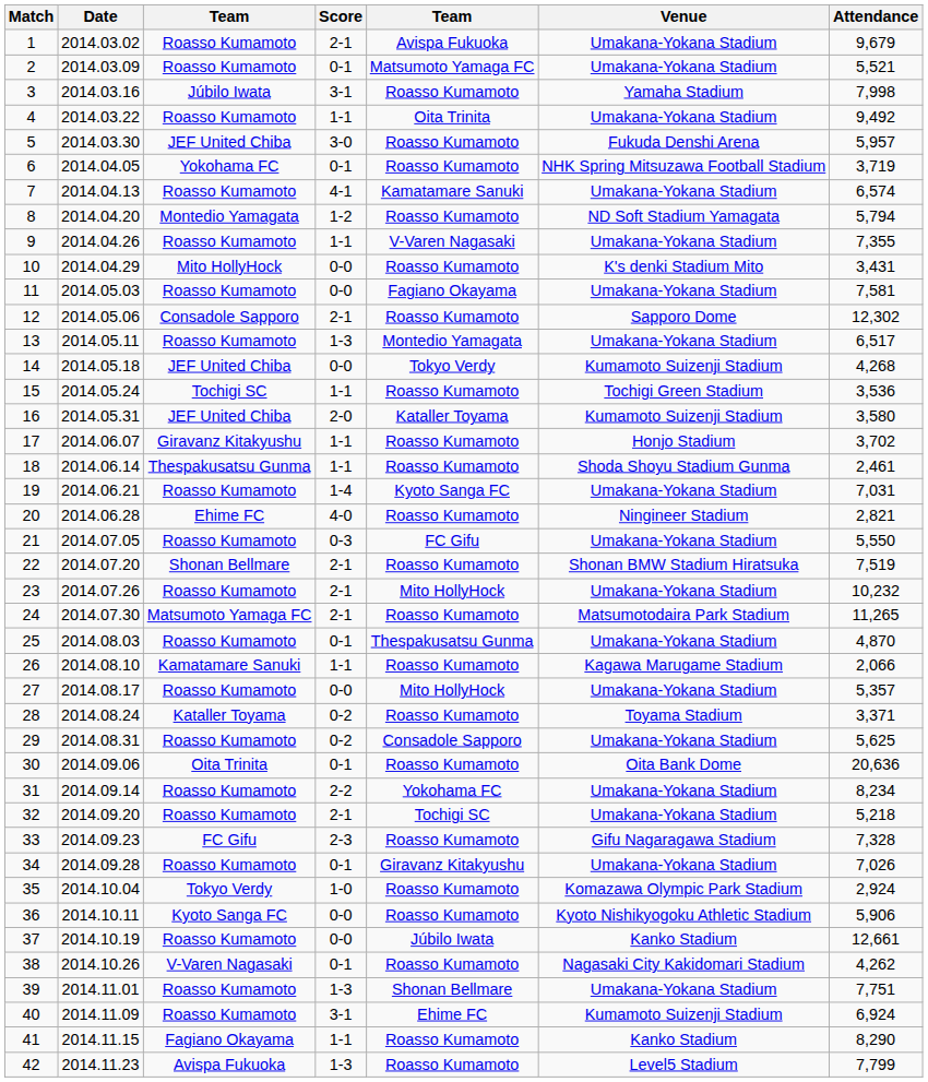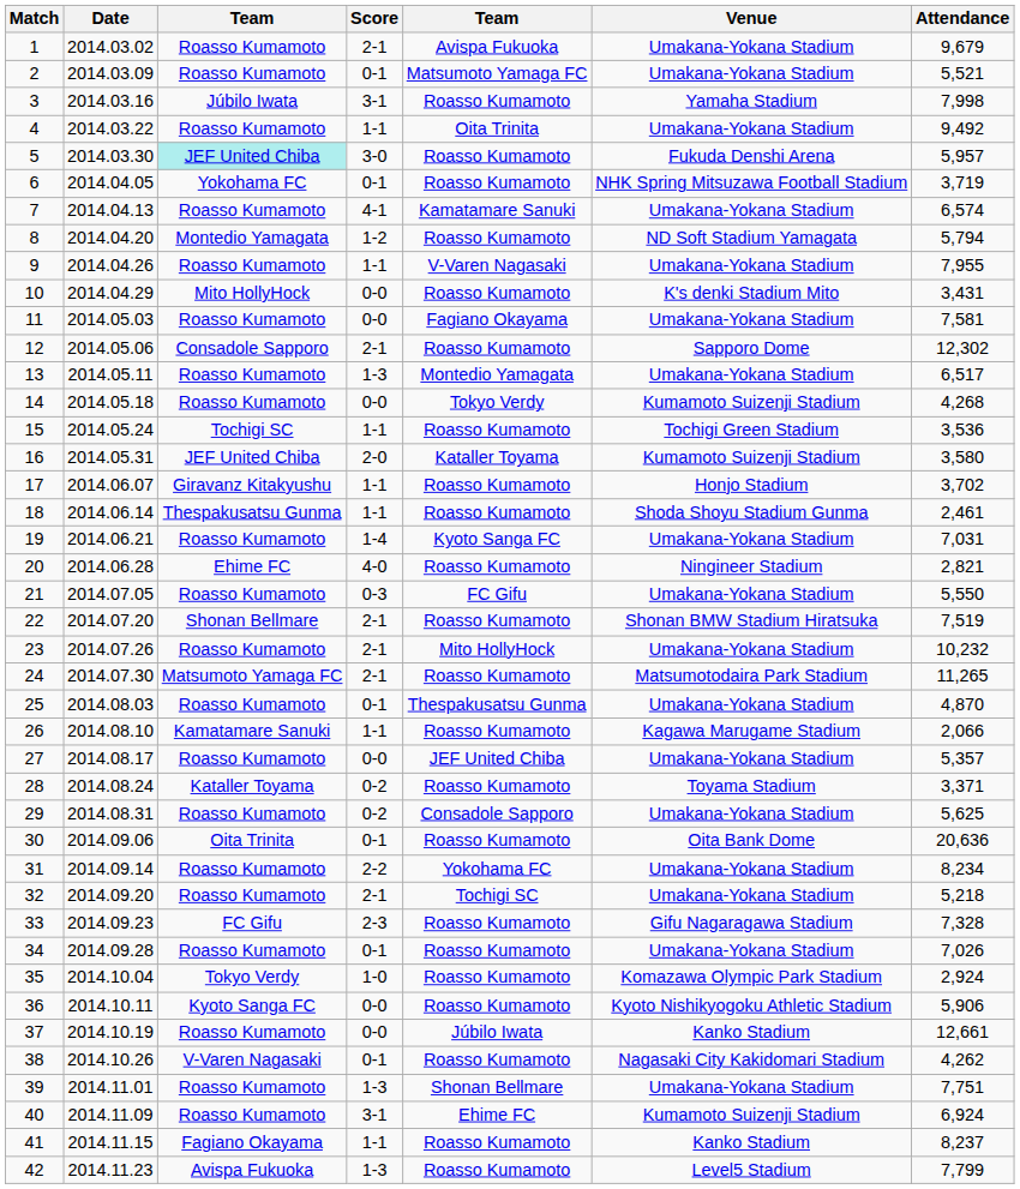5 | column 3: no background -> paleturquoise background
9 | Attendance: 7,355 -> 7,955
14 | column 3: JEF United Chiba -> Roasso Kumamoto
27 | column 5: Mito HollyHock -> JEF United Chiba
34 | column 5: Giravanz Kitakyushu -> Roasso Kumamoto
41 | Attendance: 8,290 -> 8,237
